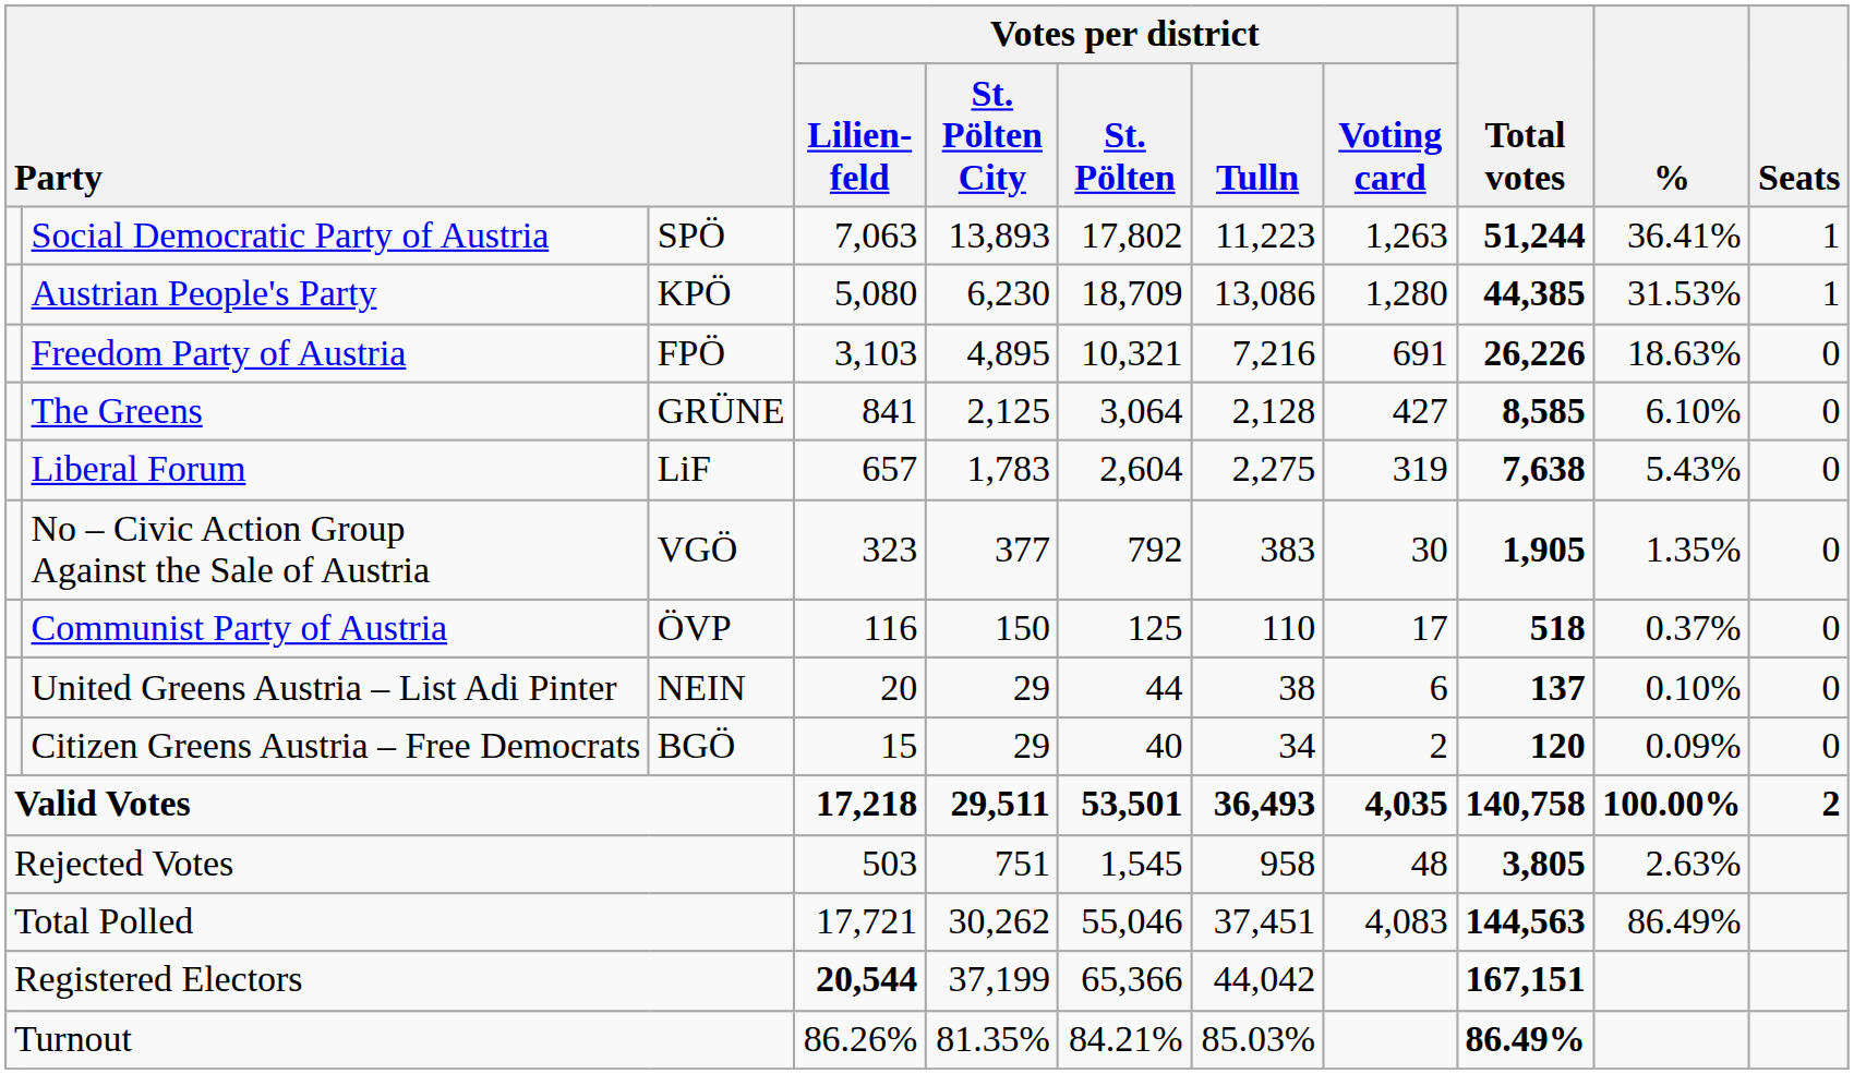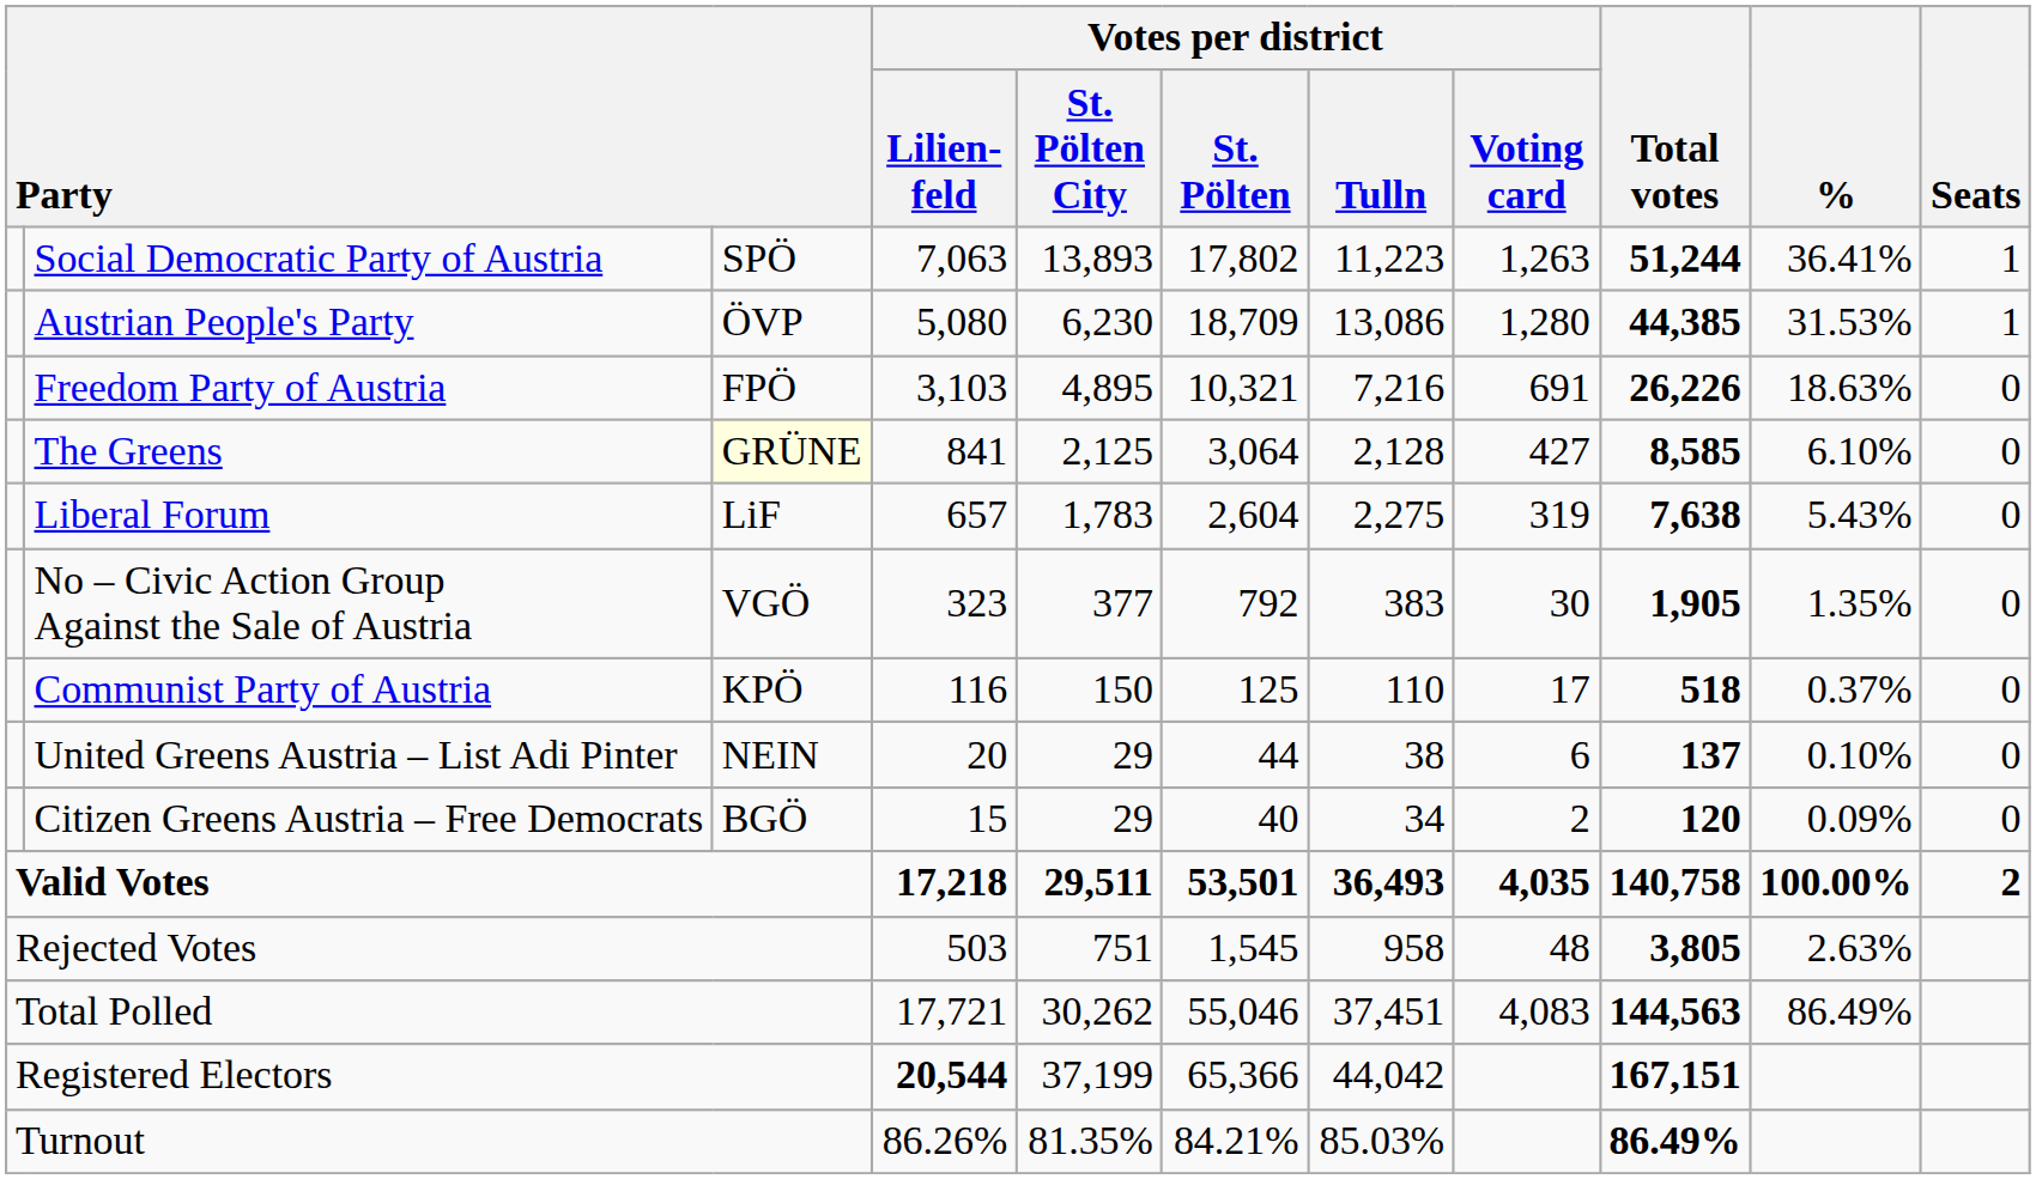Austrian People's Party | column 3: KPÖ -> ÖVP
The Greens | column 3: no background -> lightyellow background
Communist Party of Austria | column 3: ÖVP -> KPÖ
